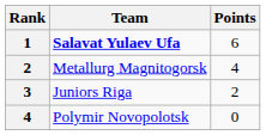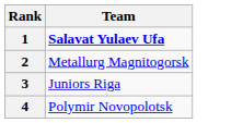- column: Points | 6 | 4 | 2 | 0
